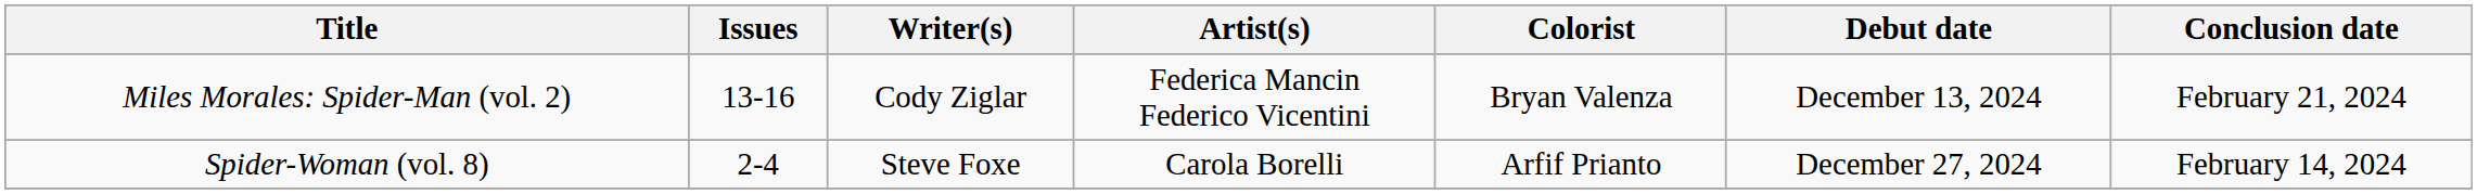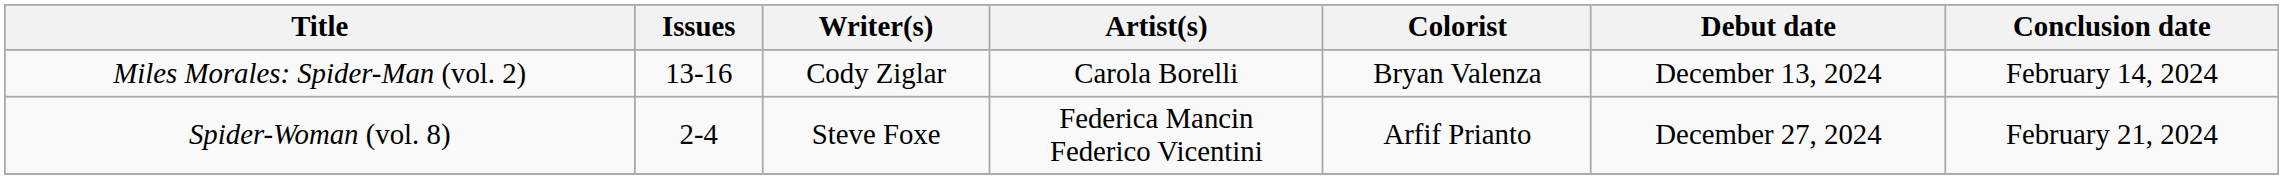Miles Morales: Spider-Man (vol. 2) | Artist(s): Federica Mancin Federico Vicentini -> Carola Borelli
Miles Morales: Spider-Man (vol. 2) | Conclusion date: February 21, 2024 -> February 14, 2024
Spider-Woman (vol. 8) | Artist(s): Carola Borelli -> Federica Mancin Federico Vicentini
Spider-Woman (vol. 8) | Conclusion date: February 14, 2024 -> February 21, 2024
